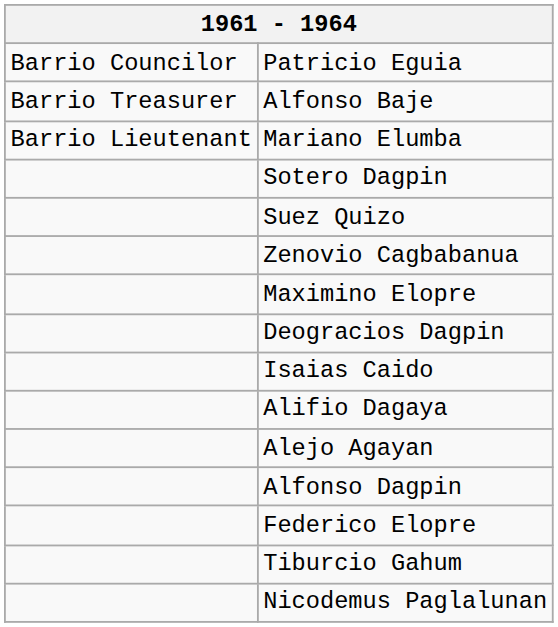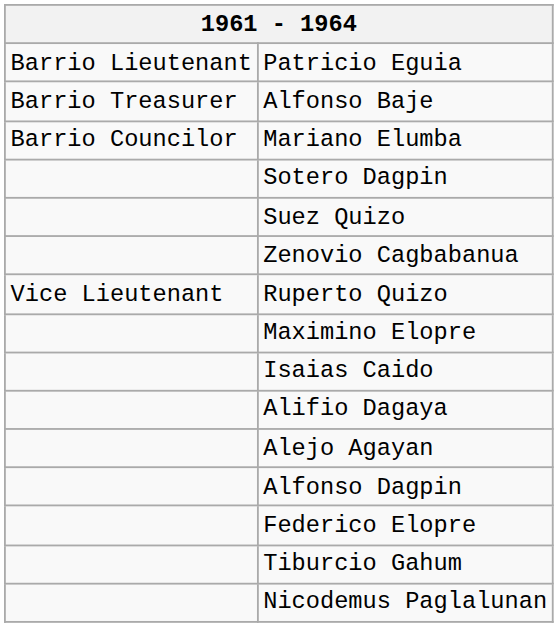Patricio Eguia | column 1: Barrio Councilor -> Barrio Lieutenant
Mariano Elumba | column 1: Barrio Lieutenant -> Barrio Councilor
+ row: Vice Lieutenant | Ruperto Quizo
- row: Deogracios Dagpin
